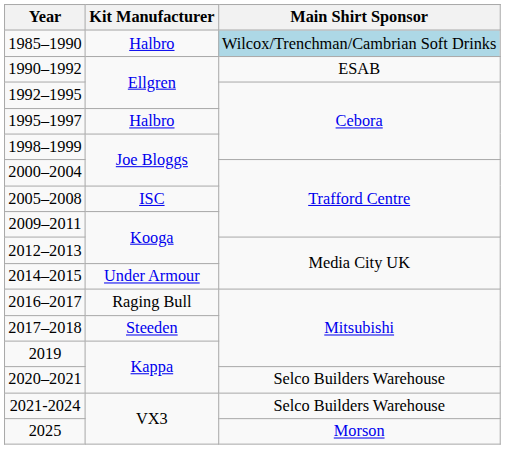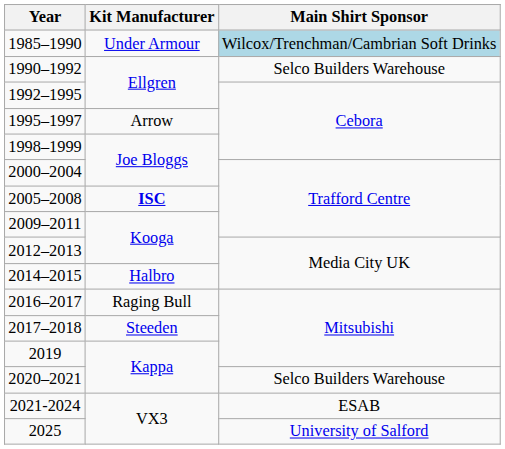1985–1990 | Kit Manufacturer: Halbro -> Under Armour
1990–1992 | Main Shirt Sponsor: ESAB -> Selco Builders Warehouse
1995–1997 | Kit Manufacturer: Halbro -> Arrow
2005–2008 | Kit Manufacturer: normal -> bold
2014–2015 | Kit Manufacturer: Under Armour -> Halbro
2021-2024 | Main Shirt Sponsor: Selco Builders Warehouse -> ESAB
2025 | Main Shirt Sponsor: Morson -> University of Salford
